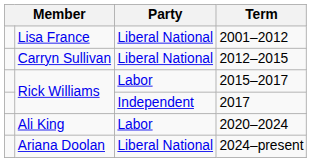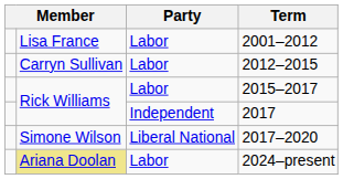2001–2012 | Party: Liberal National -> Labor
2012–2015 | Party: Liberal National -> Labor
+ row: Simone Wilson | Liberal National | 2017–2020
- row: Ali King | Labor | 2020–2024
2024–present | column 2: no background -> khaki background
2024–present | Party: Liberal National -> Labor
